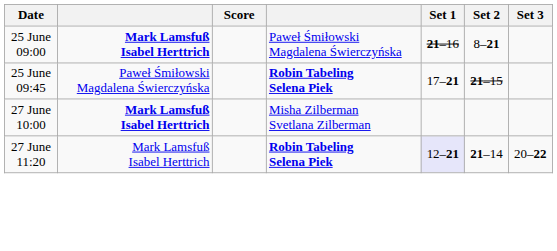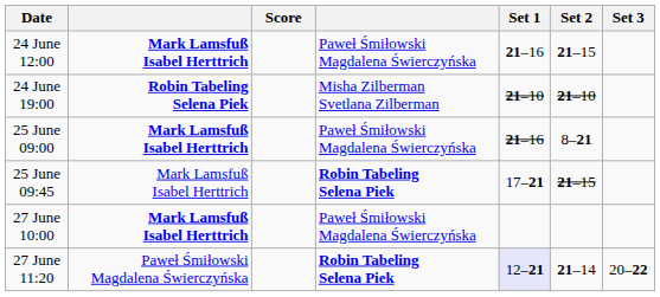+ row: 24 June 12:00 | Mark Lamsfuß Isabel Herttrich | Paweł Śmiłowski Magdalena Świerczyńska | 21–16 | 21–15
+ row: 24 June 19:00 | Robin Tabeling Selena Piek | Misha Zilberman Svetlana Zilberman | 21–10 | 21–10
25 June 09:45 | column 2: Paweł Śmiłowski Magdalena Świerczyńska -> Mark Lamsfuß Isabel Herttrich
27 June 10:00 | column 4: Misha Zilberman Svetlana Zilberman -> Paweł Śmiłowski Magdalena Świerczyńska
27 June 11:20 | column 2: Mark Lamsfuß Isabel Herttrich -> Paweł Śmiłowski Magdalena Świerczyńska
